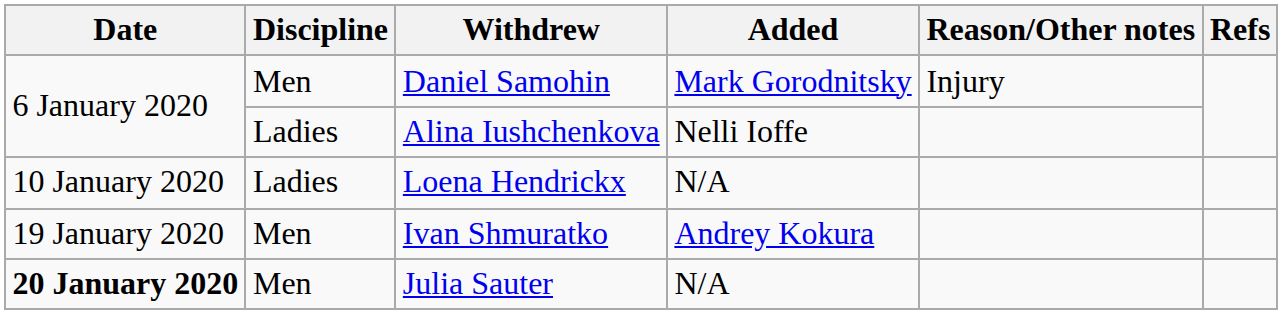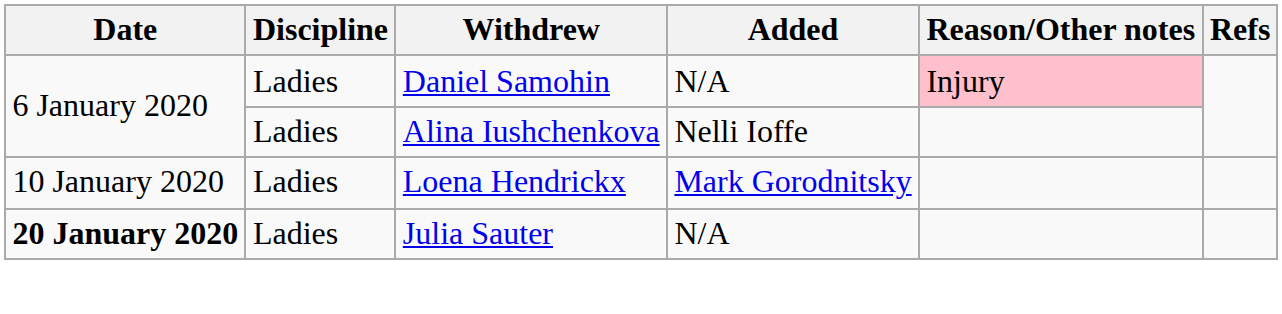Daniel Samohin | Discipline: Men -> Ladies
Daniel Samohin | Added: Mark Gorodnitsky -> N/A
Daniel Samohin | Reason/Other notes: no background -> pink background
Loena Hendrickx | Added: N/A -> Mark Gorodnitsky
- row: 19 January 2020 | Men | Ivan Shmuratko | Andrey Kokura
Julia Sauter | Discipline: Men -> Ladies
